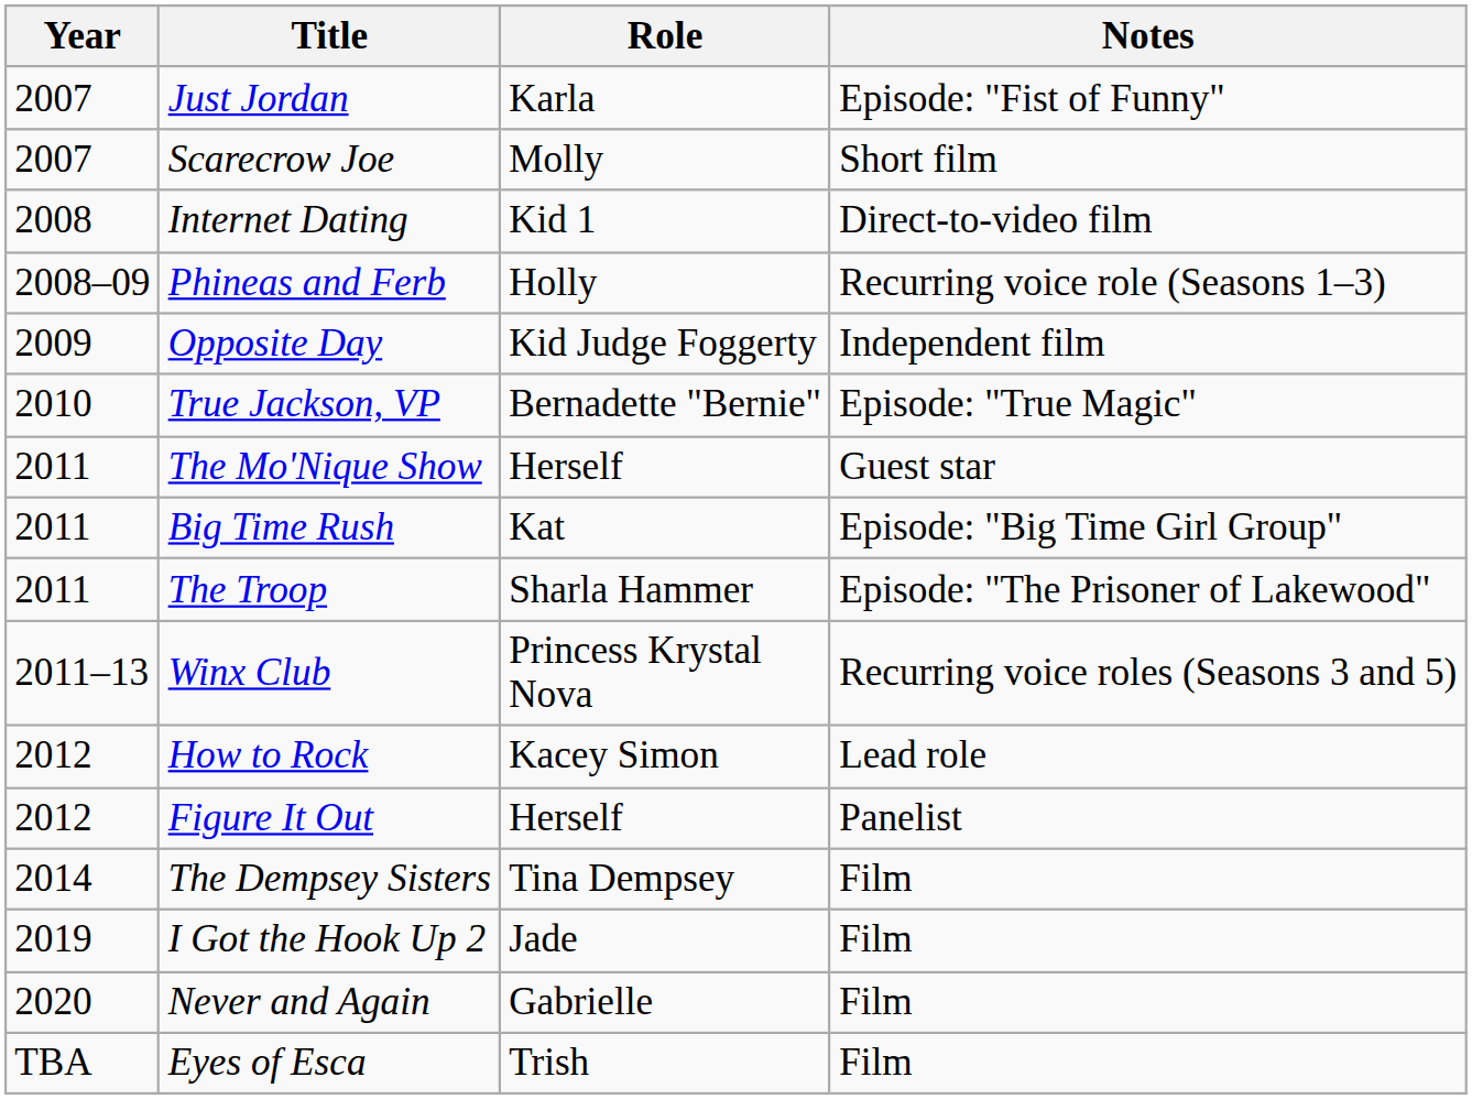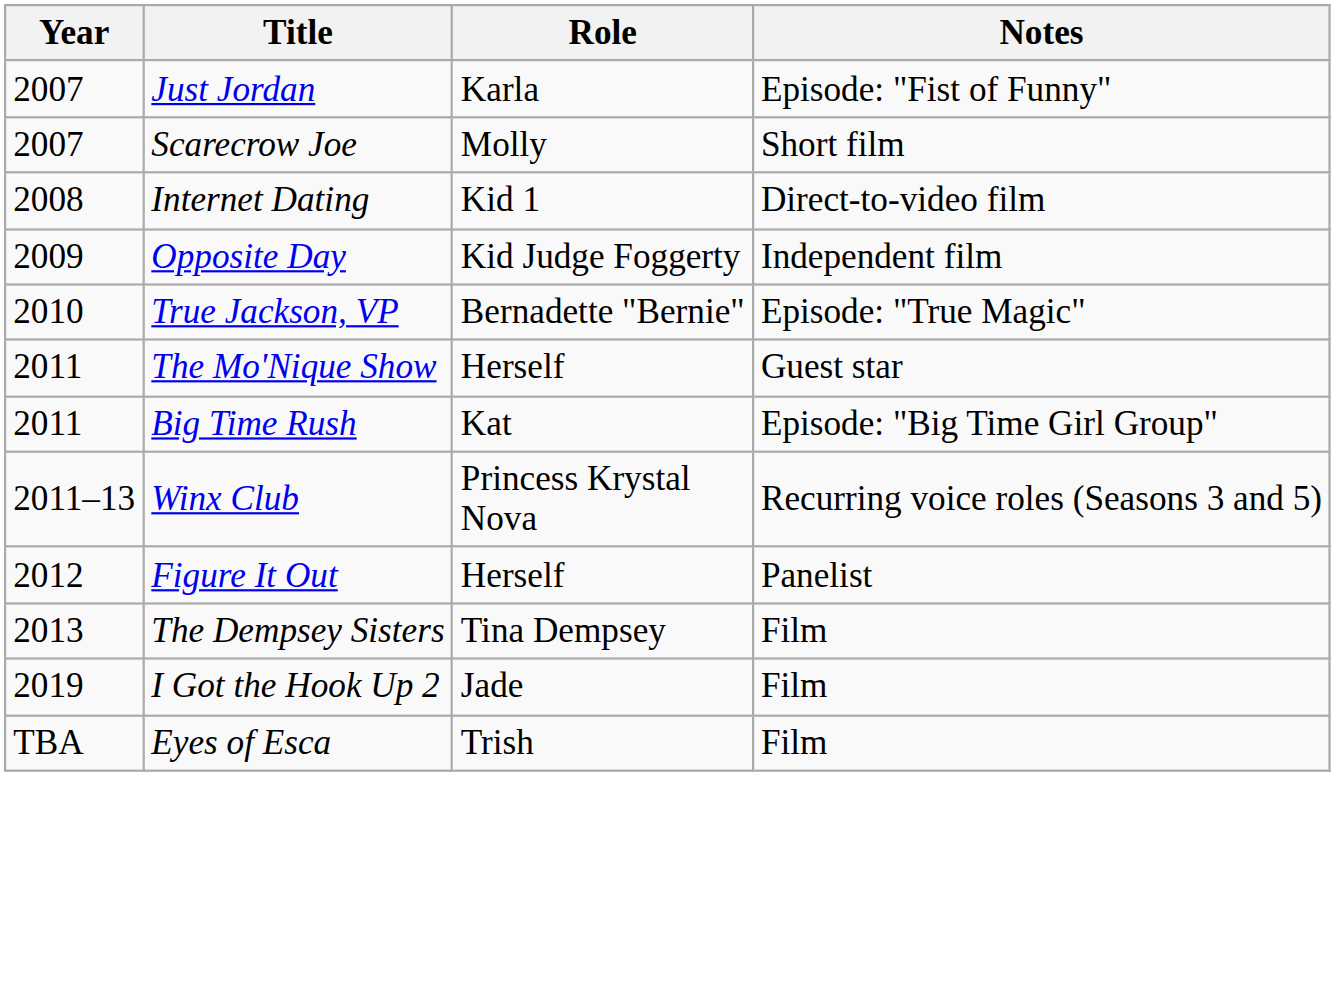- row: 2008–09 | Phineas and Ferb | Holly | Recurring voice role (Seasons 1–3)
- row: 2011 | The Troop | Sharla Hammer | Episode: "The Prisoner of Lakewood"
- row: 2012 | How to Rock | Kacey Simon | Lead role
The Dempsey Sisters | Year: 2014 -> 2013
- row: 2020 | Never and Again | Gabrielle | Film
